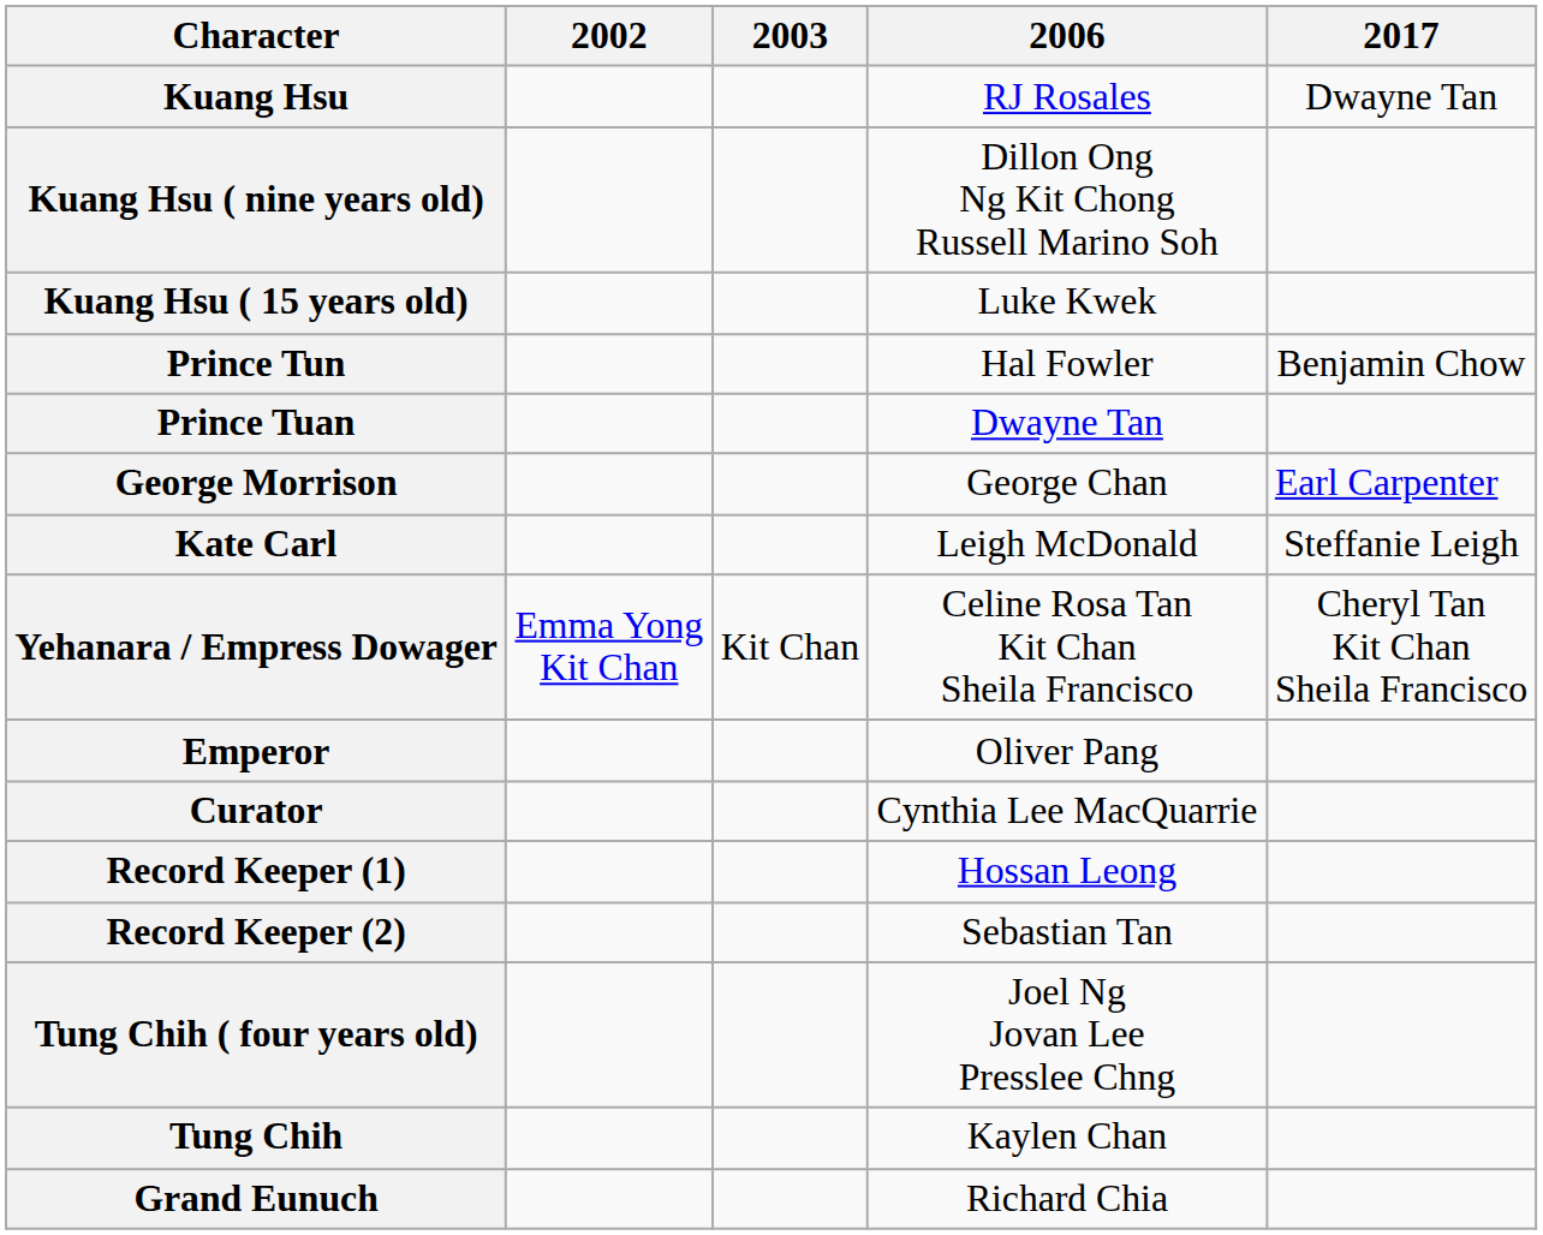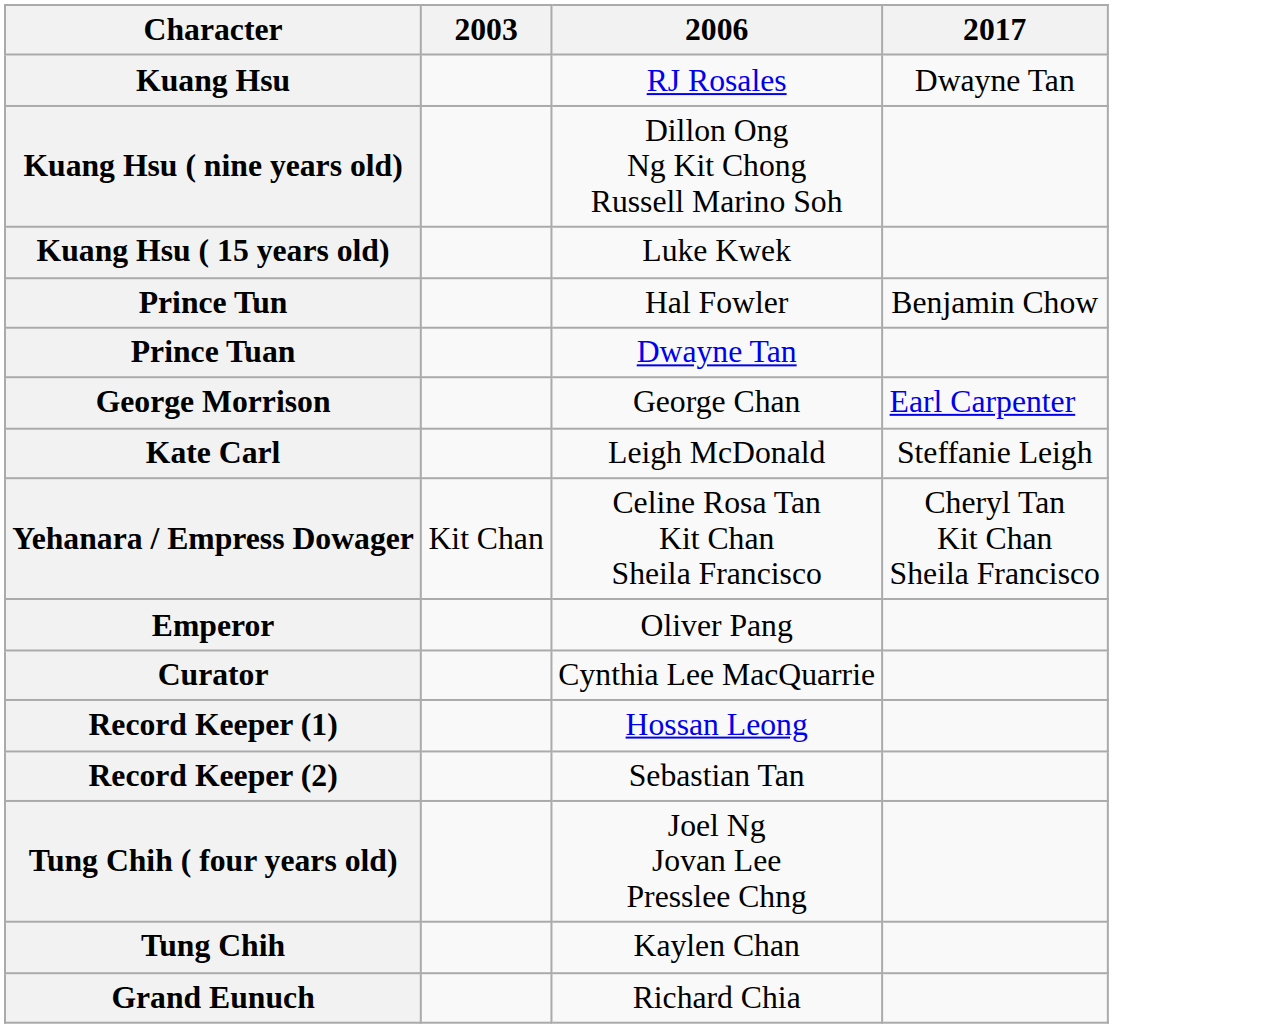- column: 2002 | Emma Yong Kit Chan
